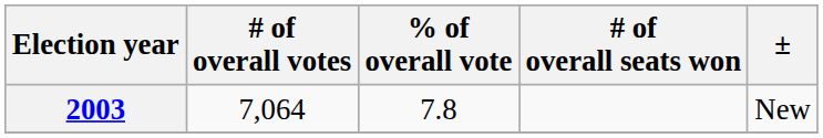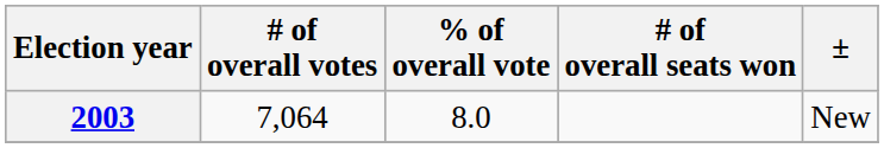2003 | % of overall vote: 7.8 -> 8.0
